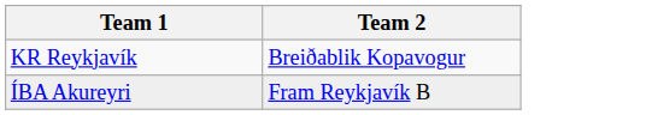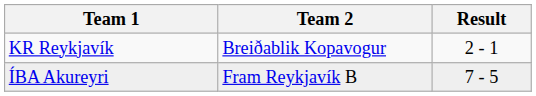+ column: Result | 2 - 1 | 7 - 5
